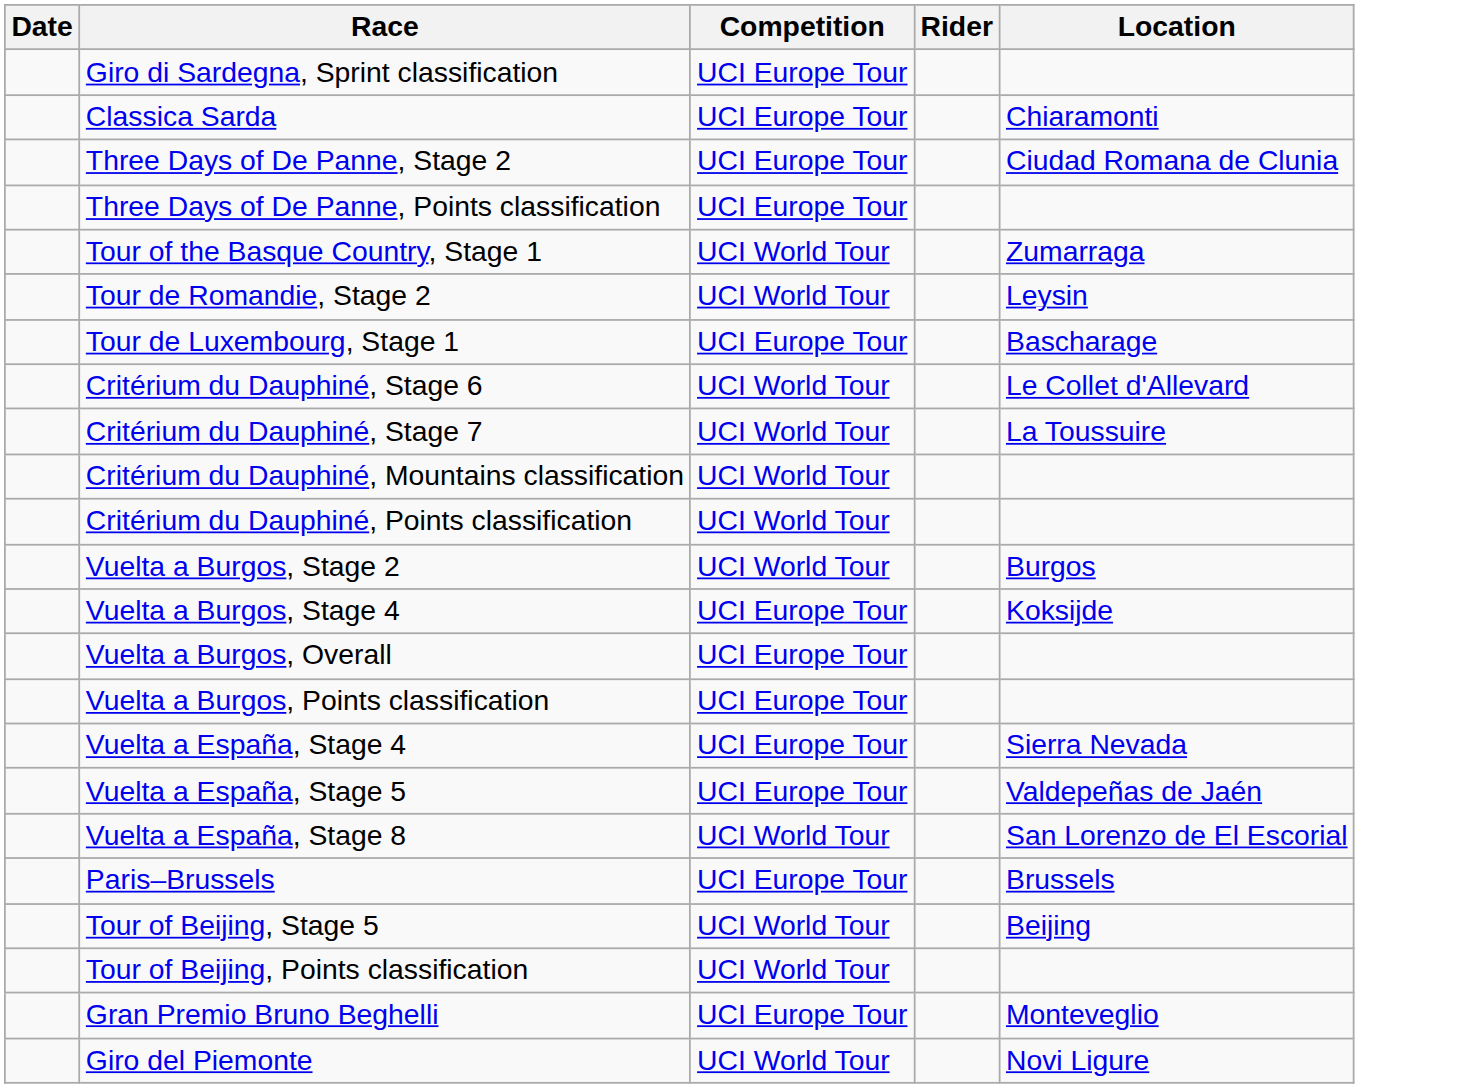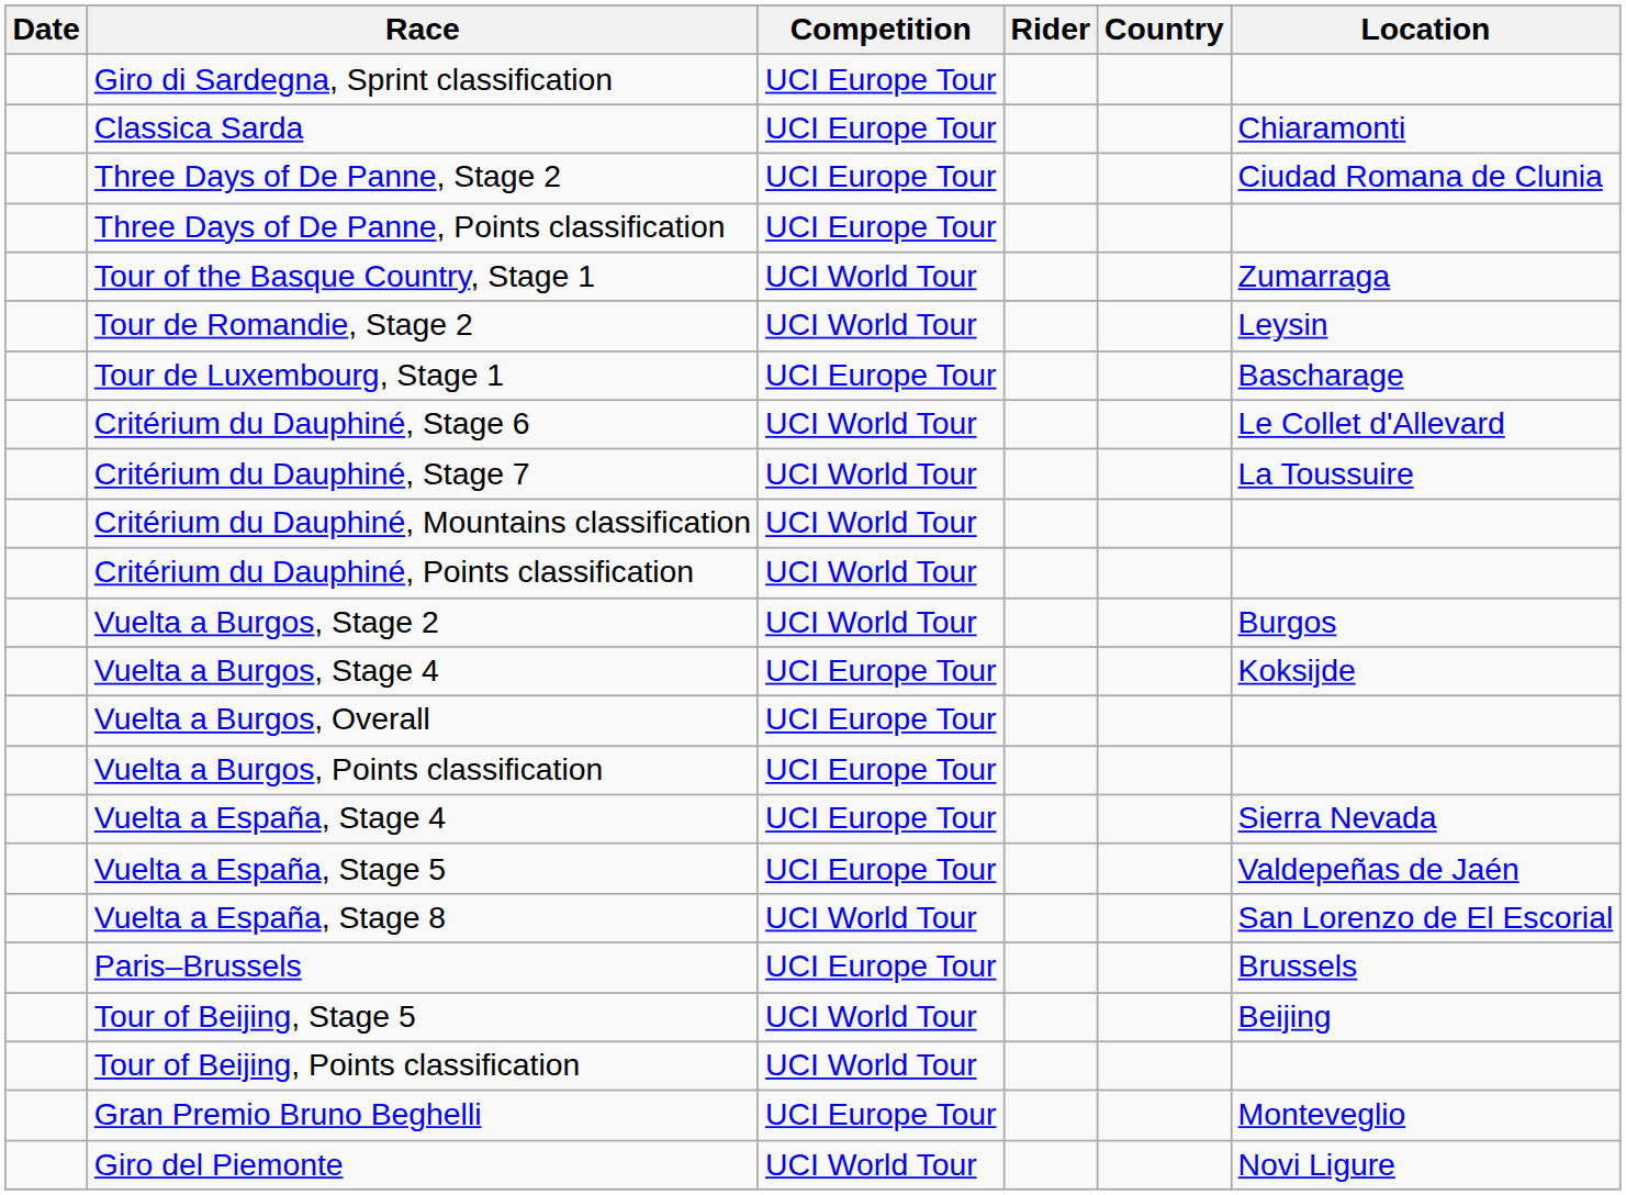+ column: Country
